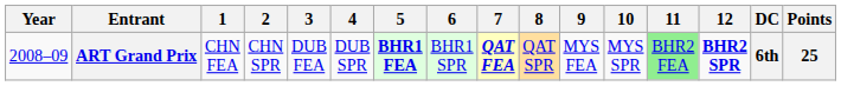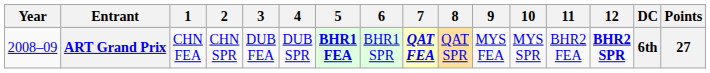ART Grand Prix | 11: lightgreen background -> no background
ART Grand Prix | Points: 25 -> 27
